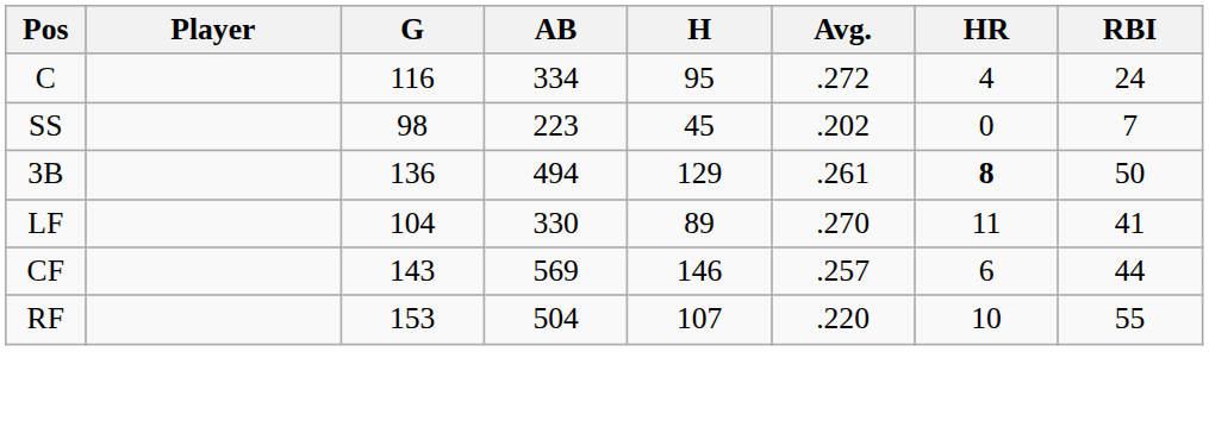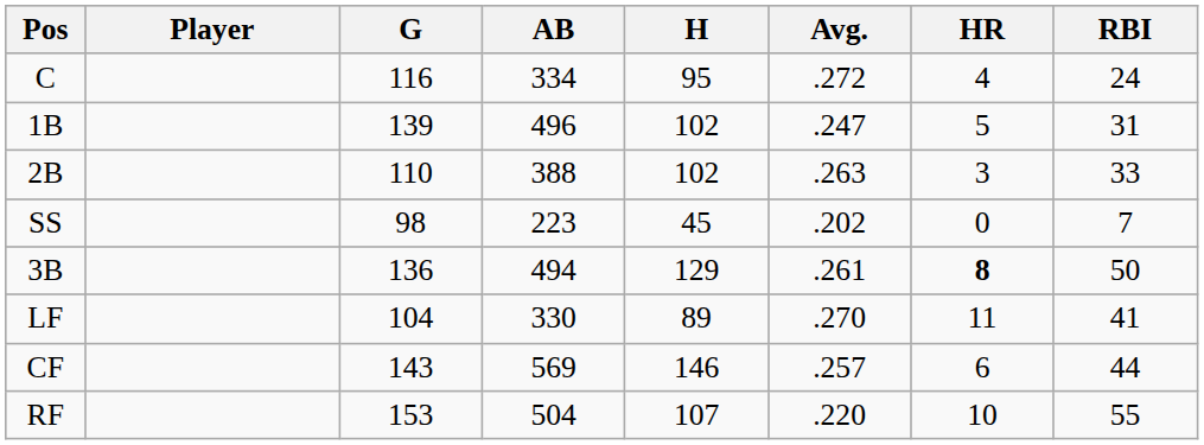+ row: 1B | 139 | 496 | 102 | .247 | 5 | 31
+ row: 2B | 110 | 388 | 102 | .263 | 3 | 33
